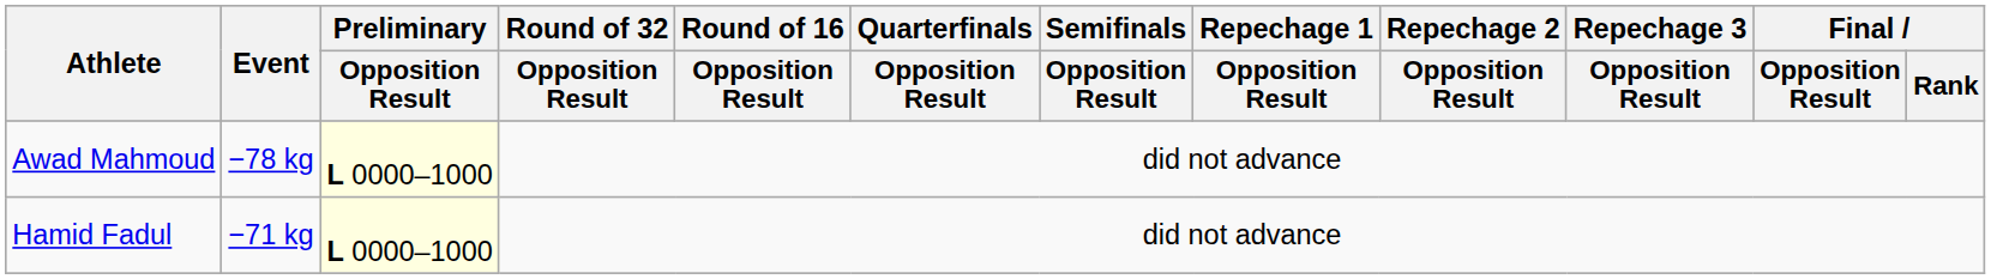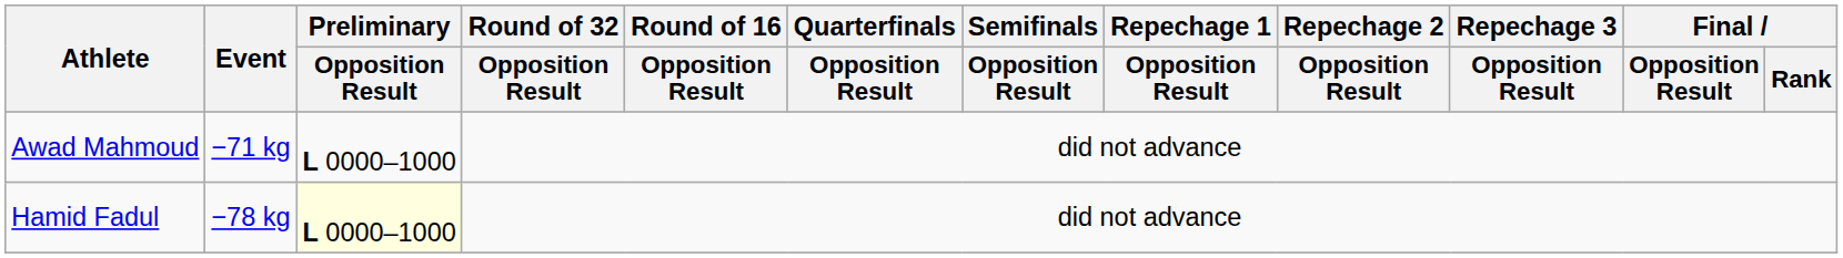Awad Mahmoud | Event: −78 kg -> −71 kg
Awad Mahmoud | Preliminary / Opposition Result: lightyellow background -> no background
Hamid Fadul | Event: −71 kg -> −78 kg
